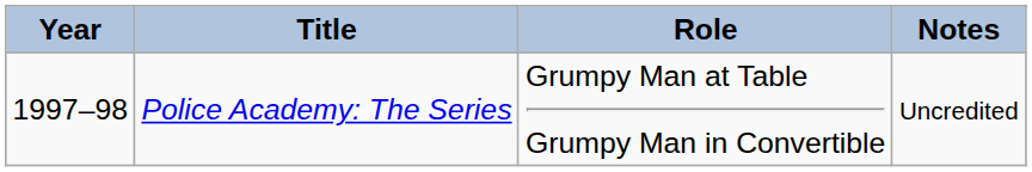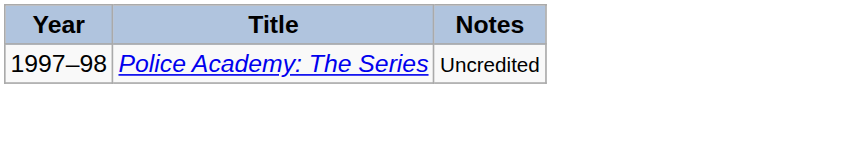- column: Role | Grumpy Man at Table Grumpy Man in Convertible
